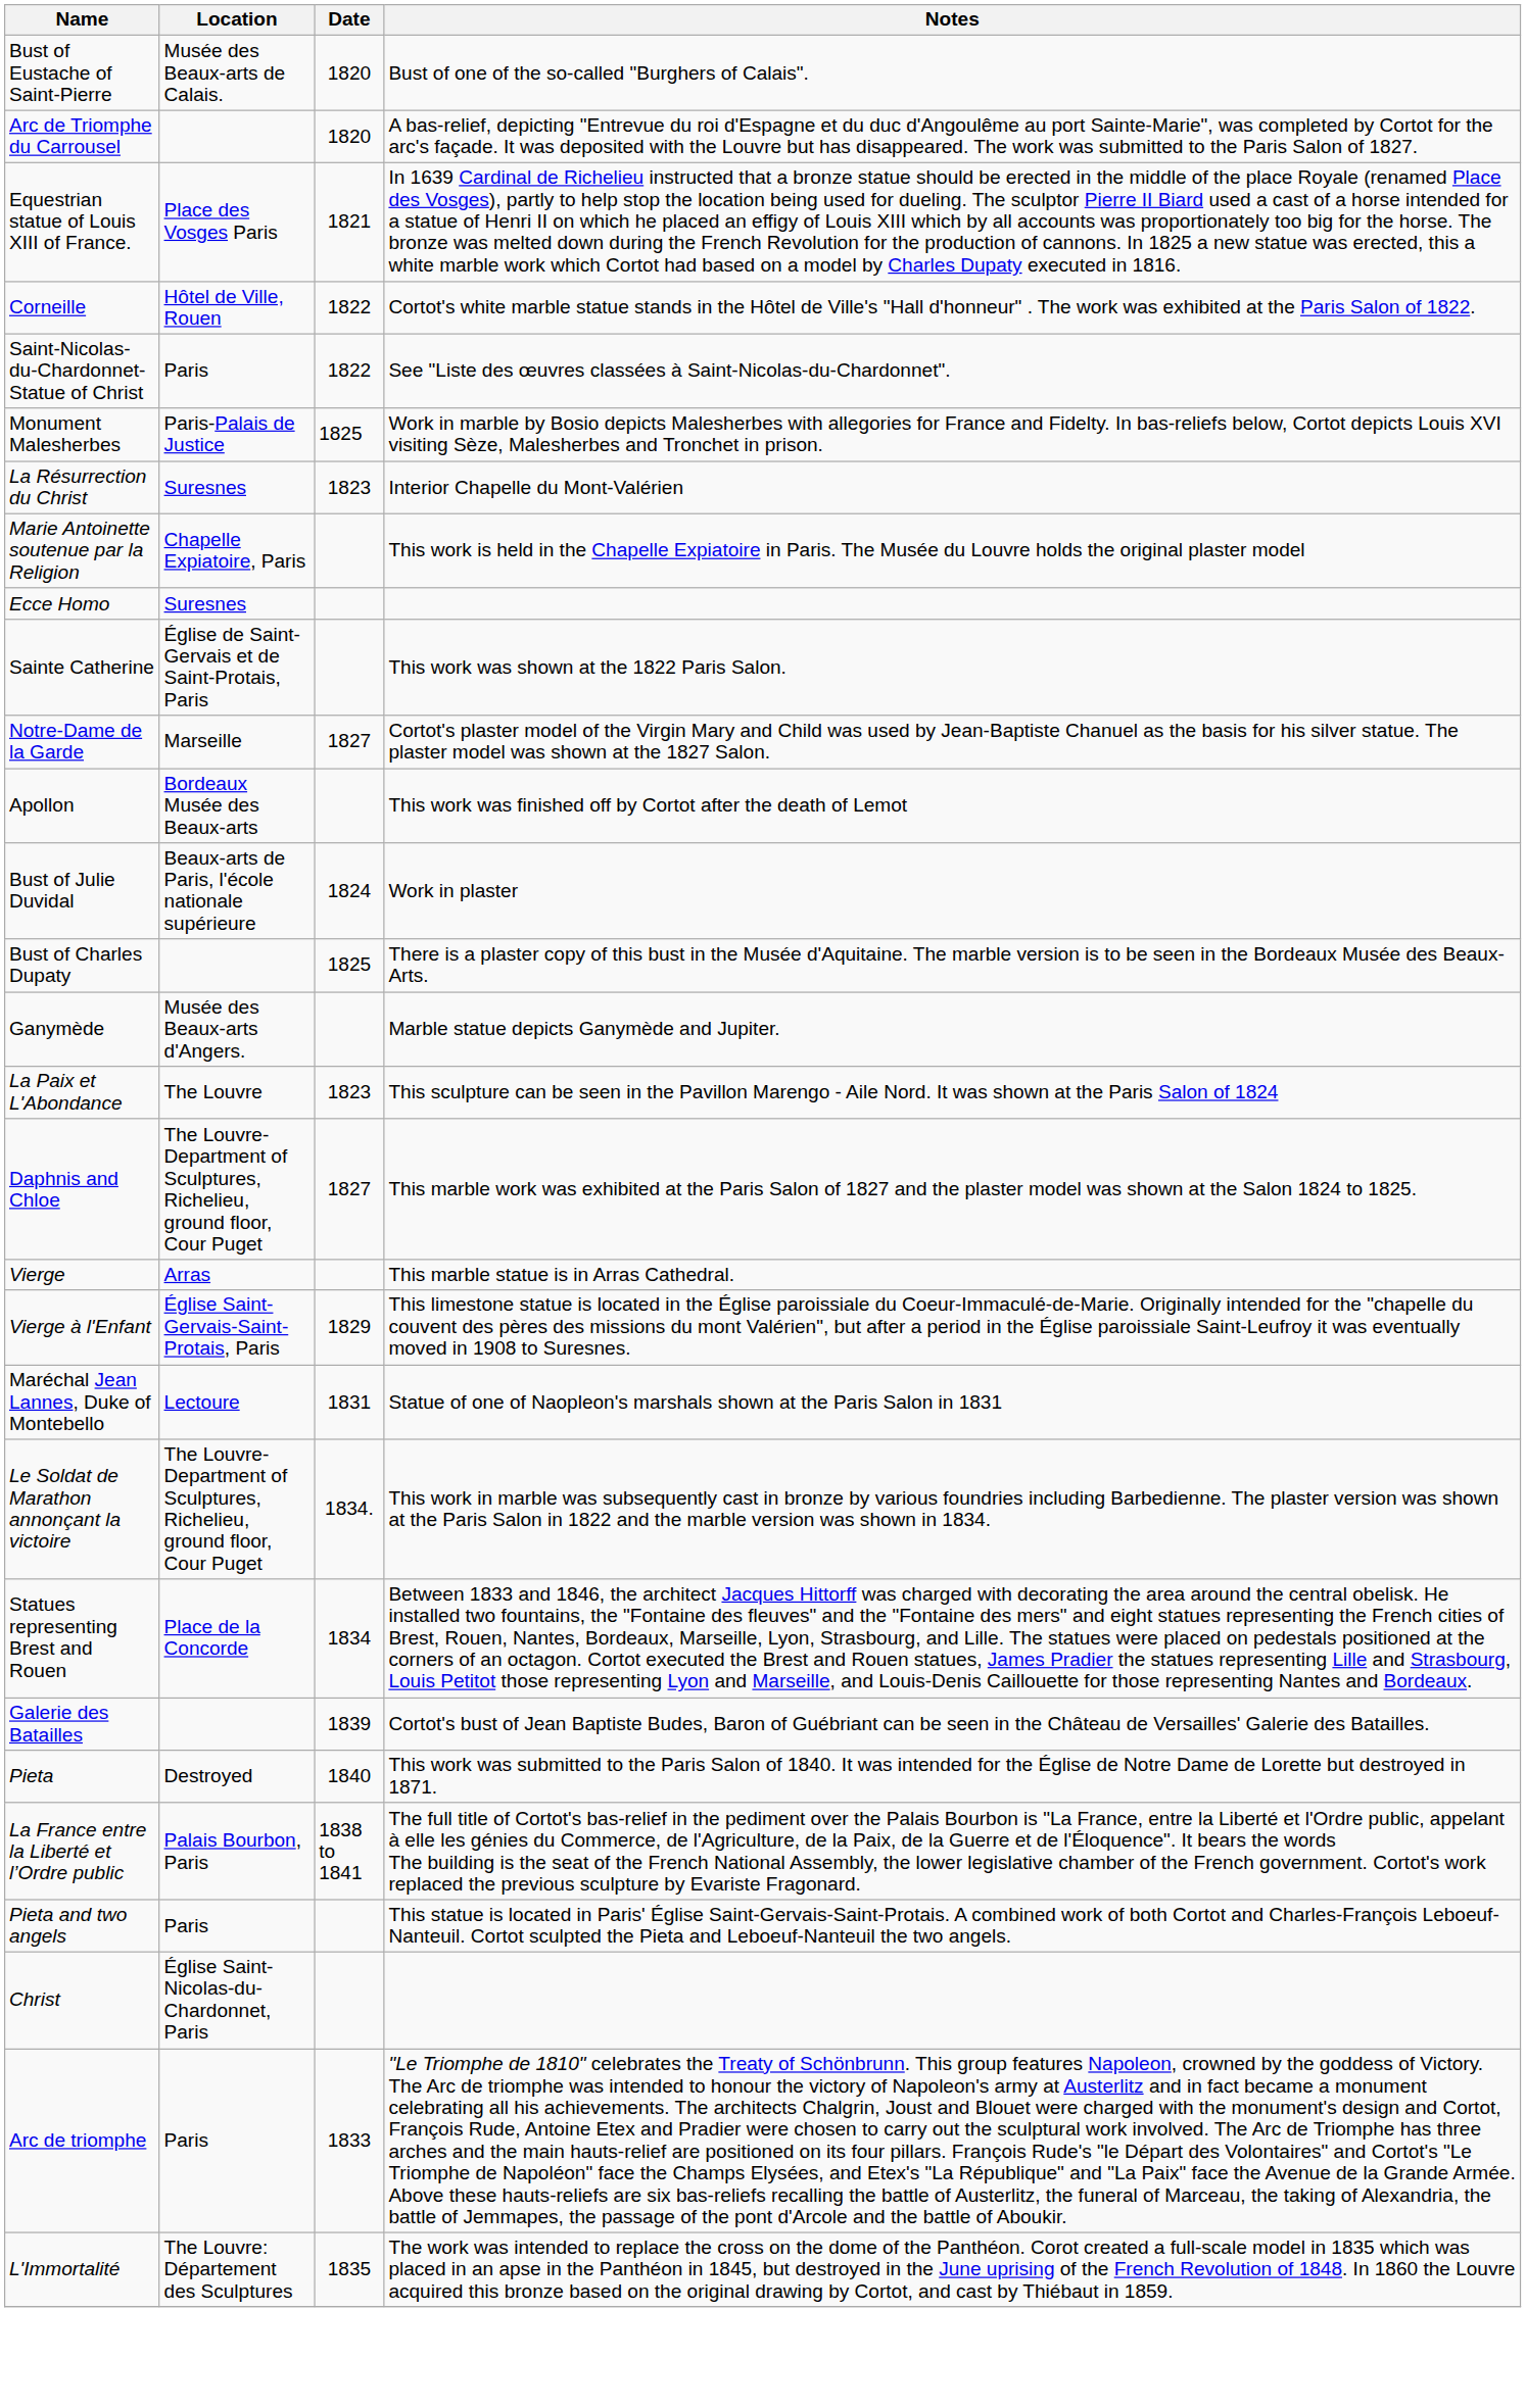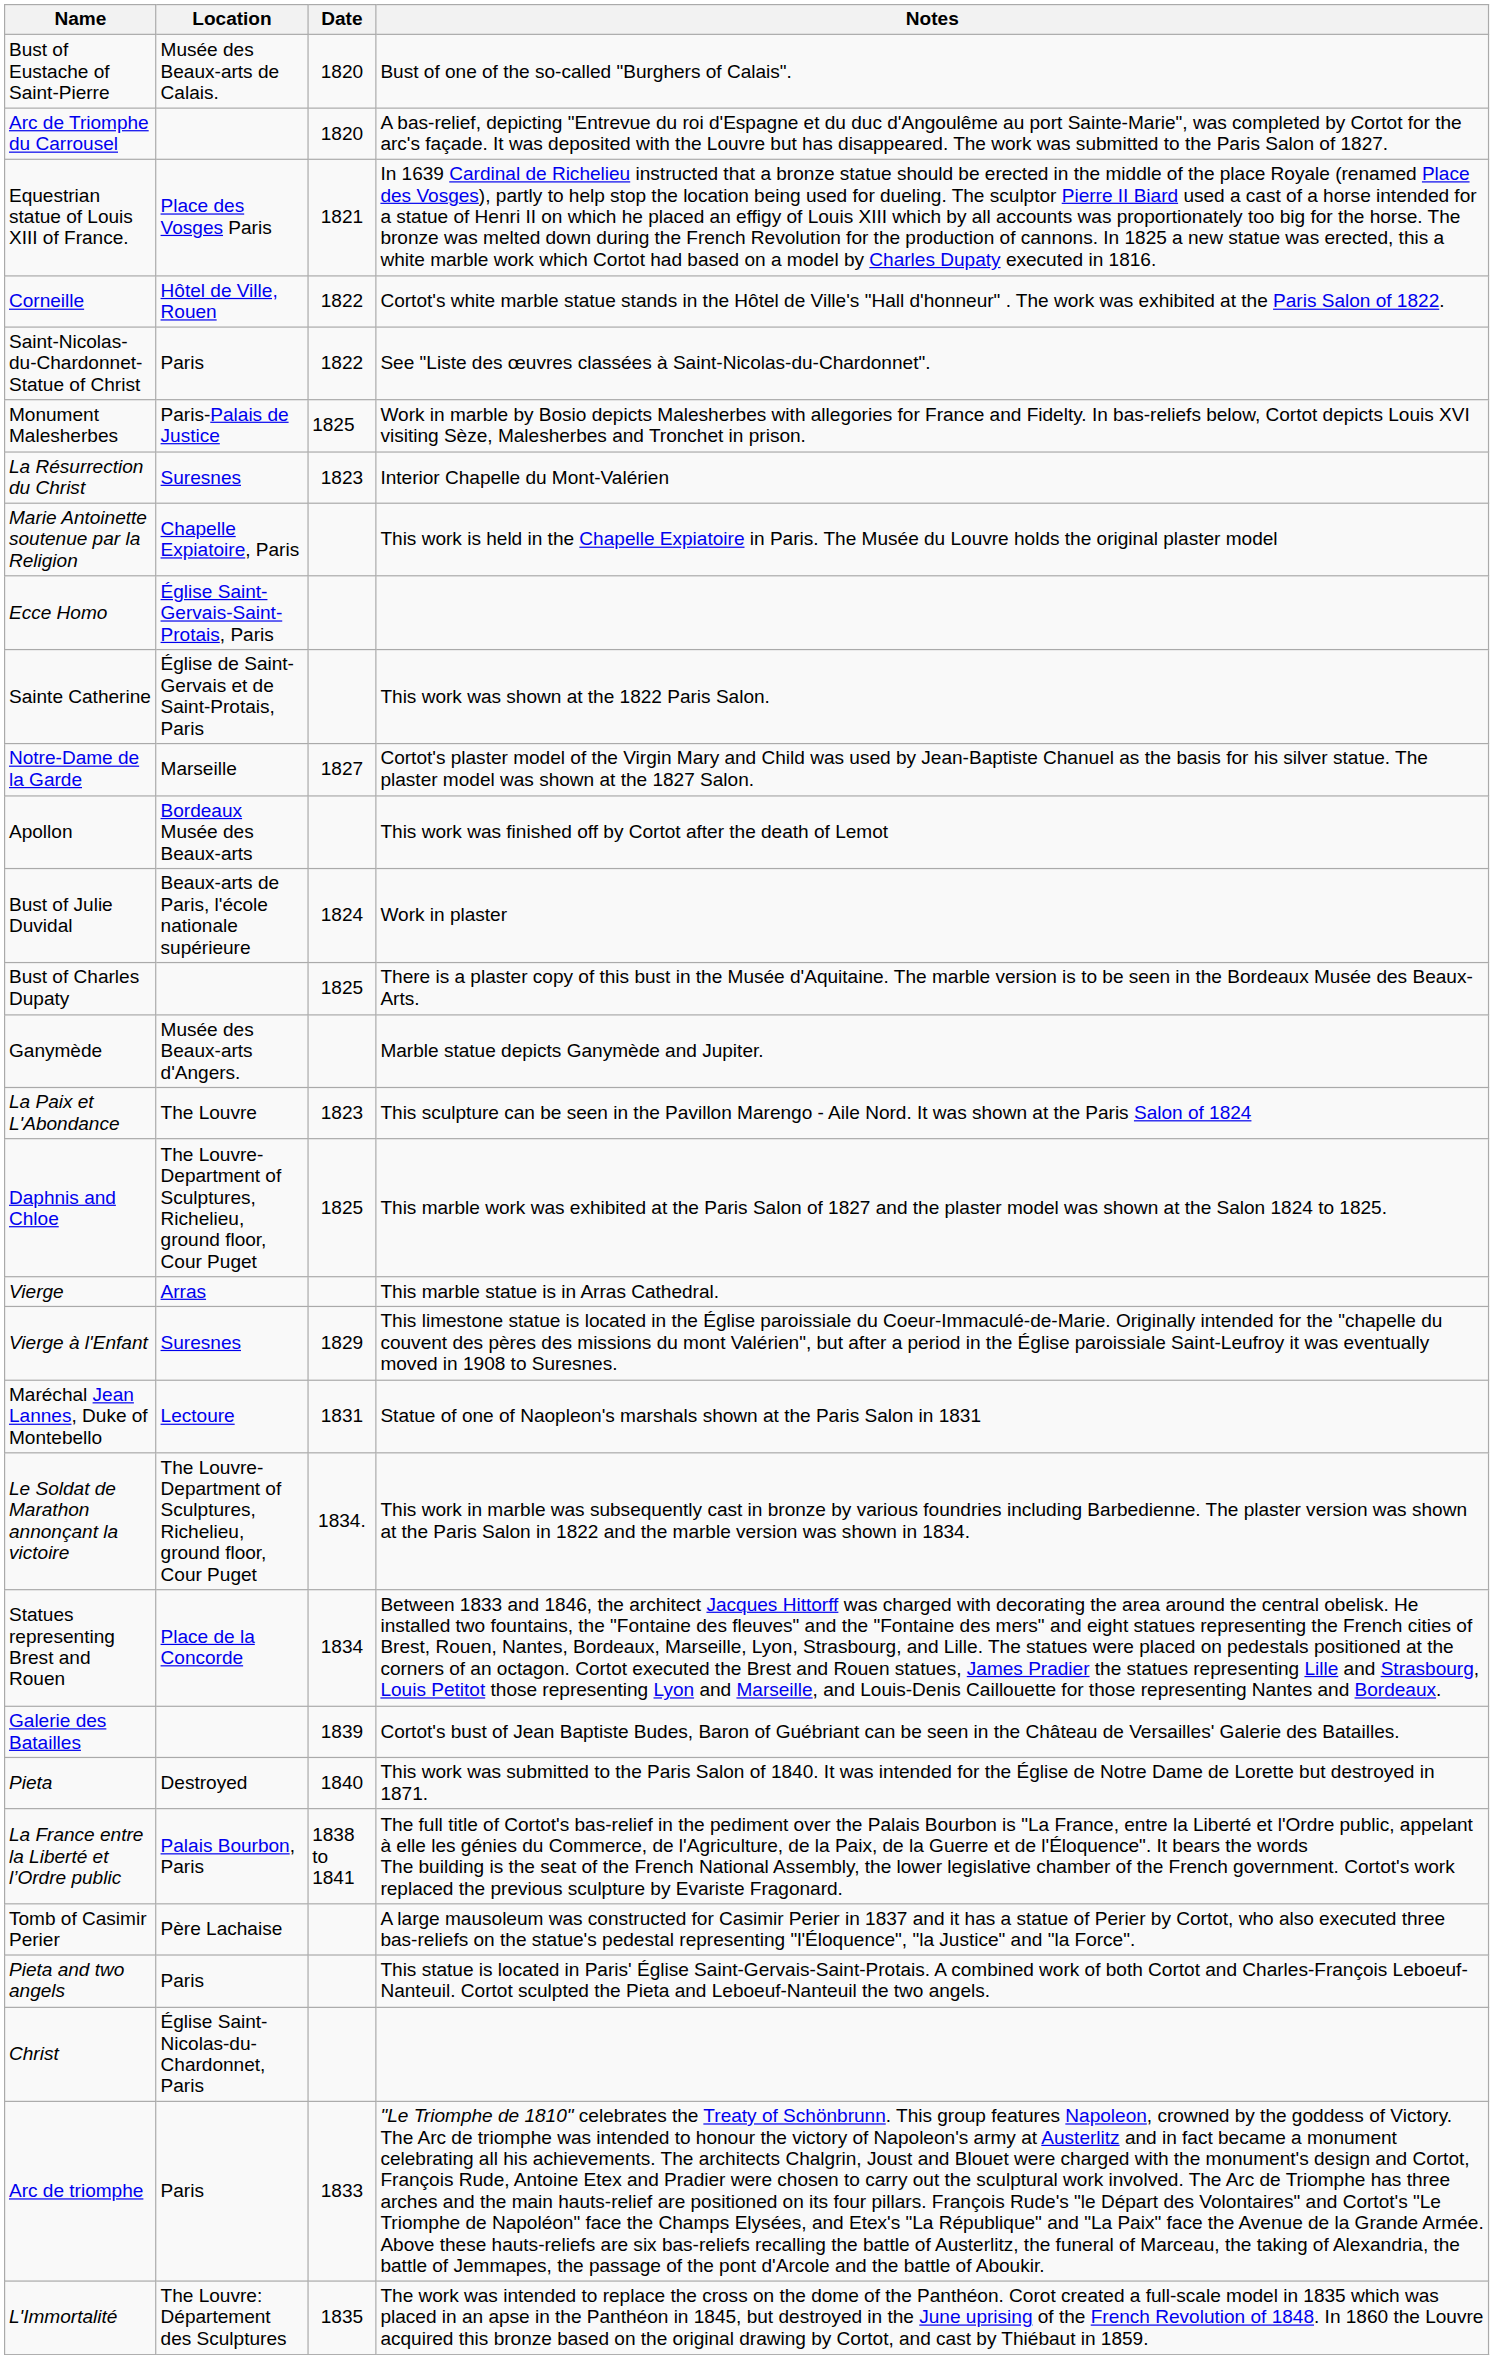Ecce Homo | Location: Suresnes -> Église Saint-Gervais-Saint-Protais, Paris
Daphnis and Chloe | Date: 1827 -> 1825
Vierge à l'Enfant | Location: Église Saint-Gervais-Saint-Protais, Paris -> Suresnes
+ row: Tomb of Casimir Perier | Père Lachaise | A large mausoleum was constructed for Casimir Perier in 1837 and it has a statue of Perier by Cortot, who also executed three bas-reliefs on the statue's pedestal representing "l'Éloquence", "la Justice" and "la Force".
